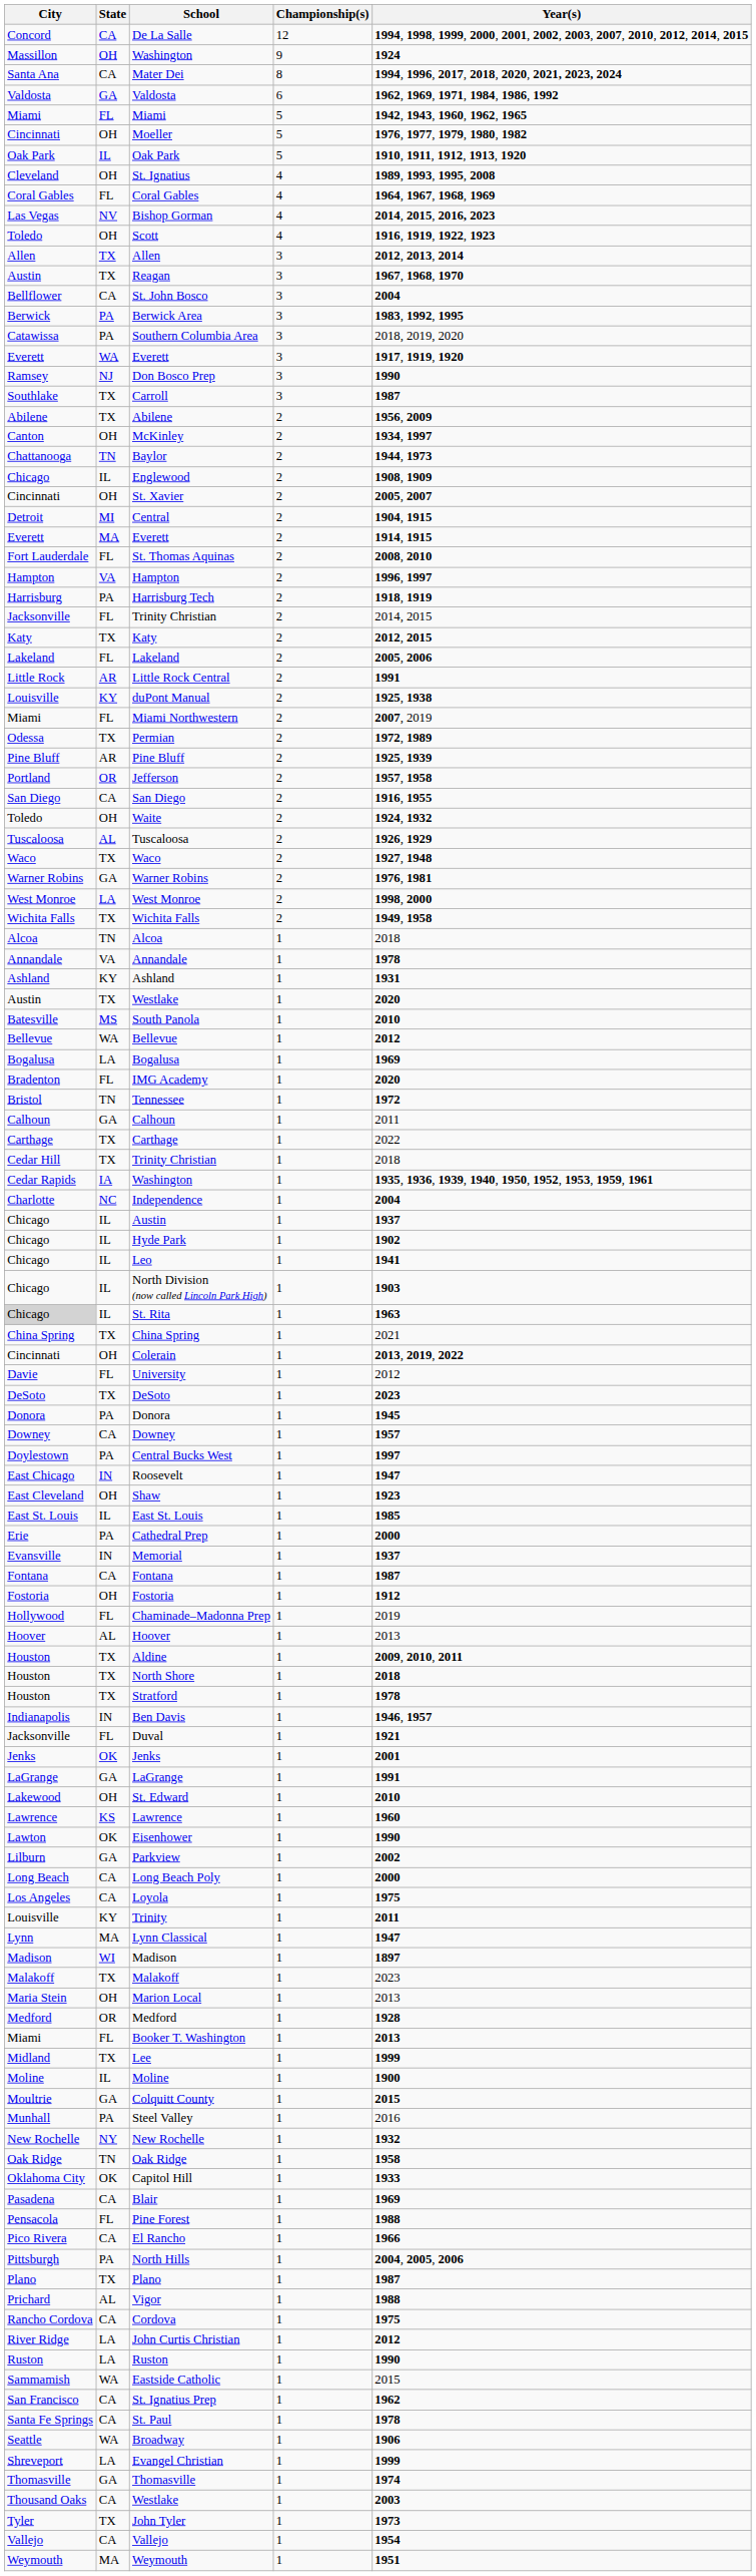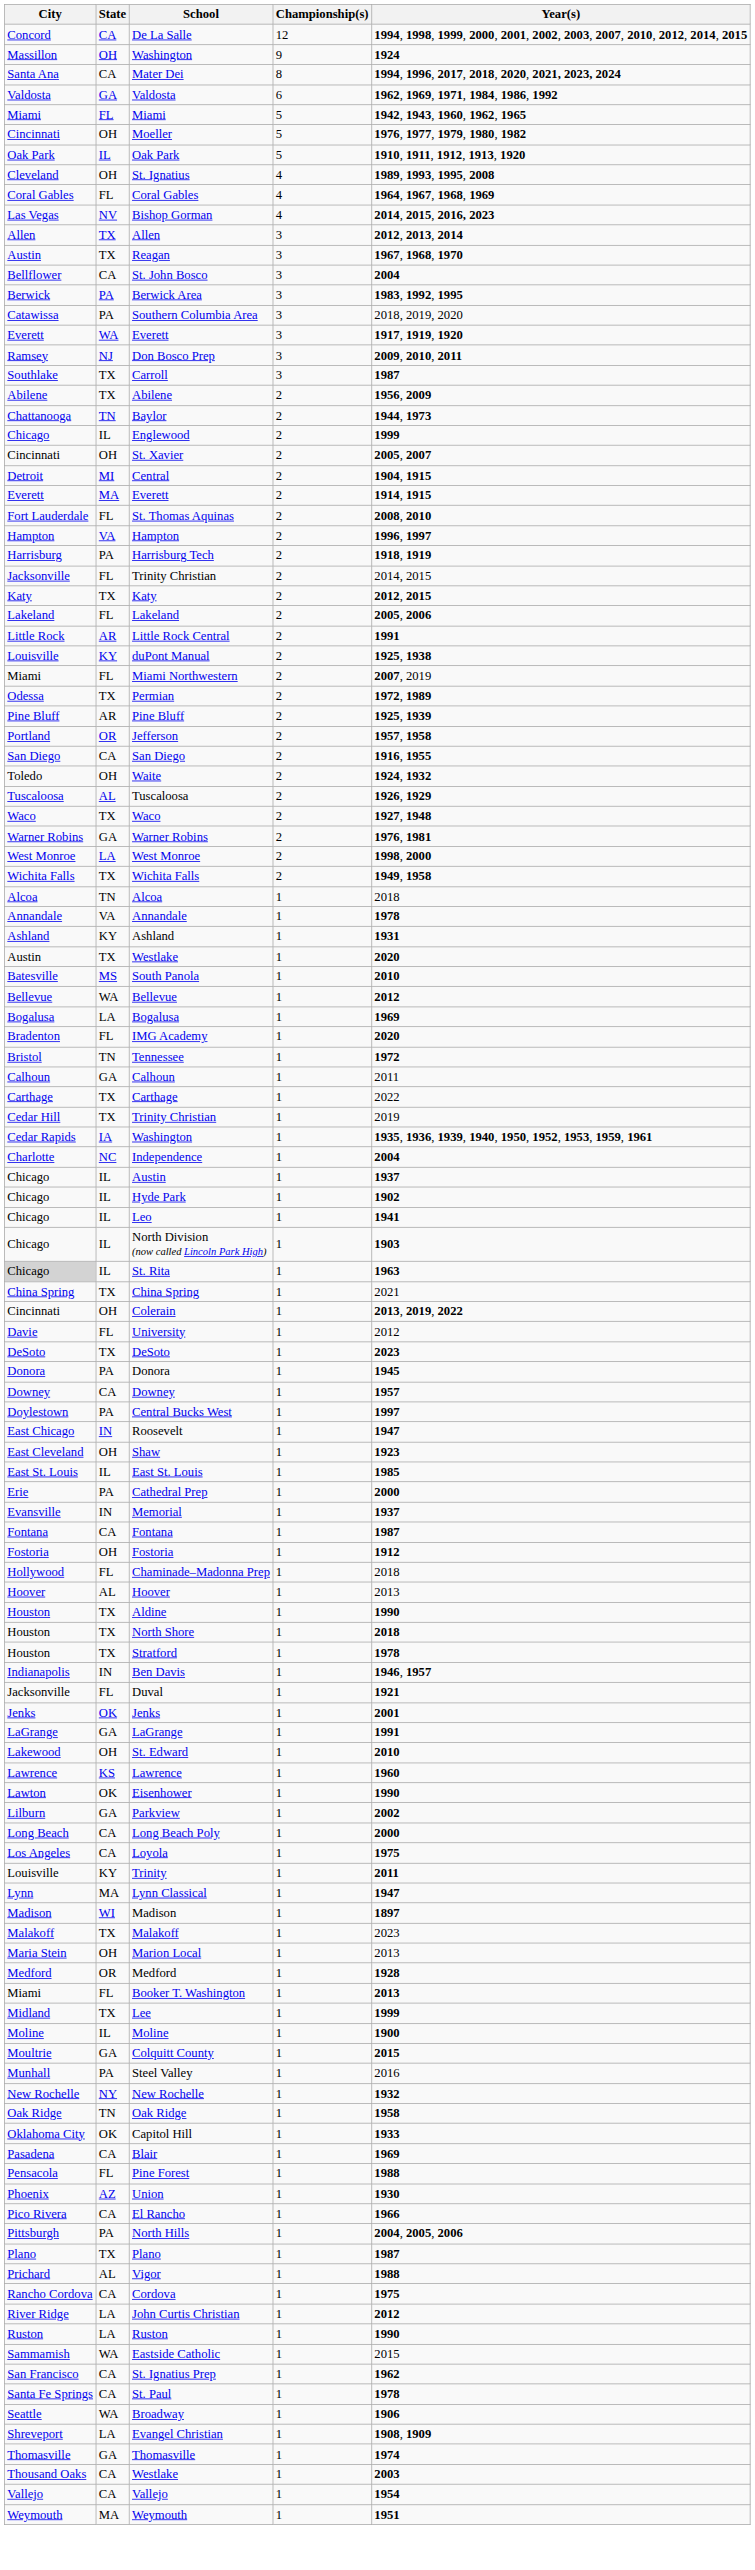- row: Toledo | OH | Scott | 4 | 1916, 1919, 1922, 1923
Don Bosco Prep | Year(s): 1990 -> 2009, 2010, 2011
- row: Canton | OH | McKinley | 2 | 1934, 1997
Englewood | Year(s): 1908, 1909 -> 1999
TX / Trinity Christian | Year(s): 2018 -> 2019
Chaminade–Madonna Prep | Year(s): 2019 -> 2018
Aldine | Year(s): 2009, 2010, 2011 -> 1990
+ row: Phoenix | AZ | Union | 1 | 1930
Evangel Christian | Year(s): 1999 -> 1908, 1909
- row: Tyler | TX | John Tyler | 1 | 1973
